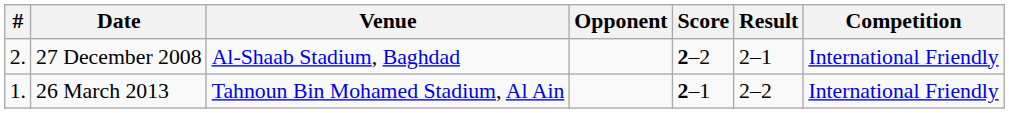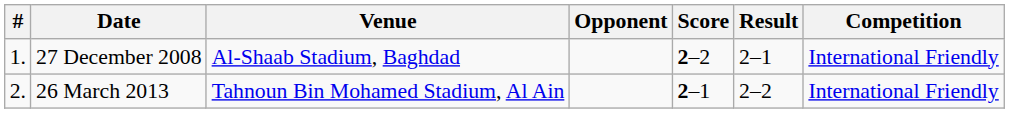27 December 2008 | #: 2. -> 1.
26 March 2013 | #: 1. -> 2.
